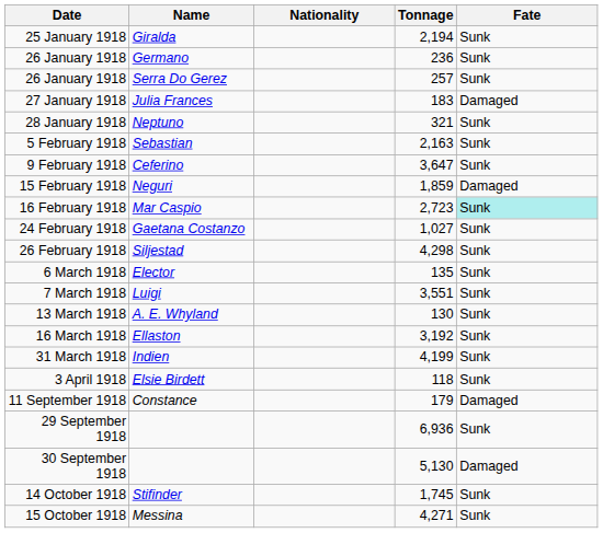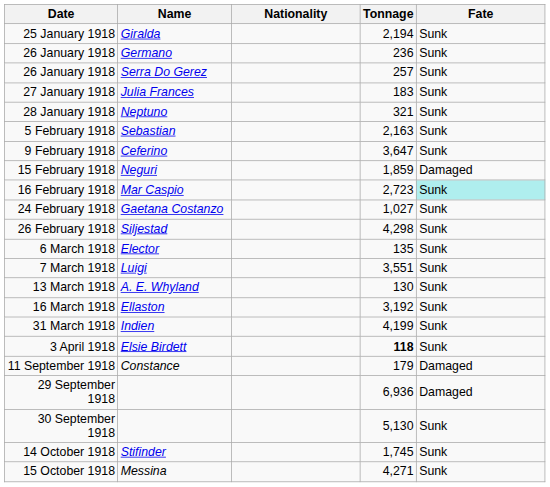27 January 1918 | Fate: Damaged -> Sunk
3 April 1918 | Tonnage: normal -> bold
29 September 1918 | Fate: Sunk -> Damaged
30 September 1918 | Fate: Damaged -> Sunk
